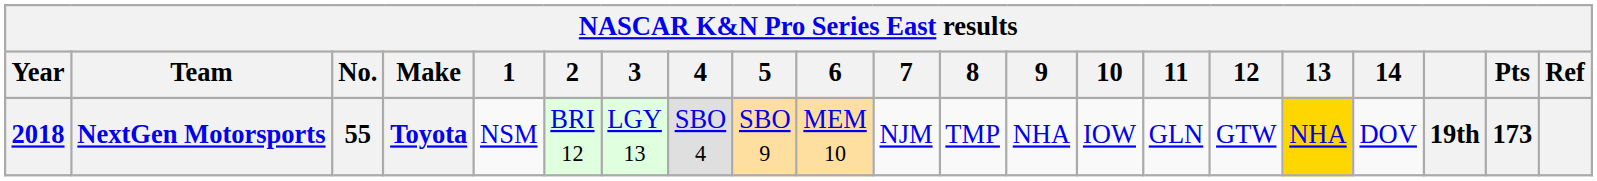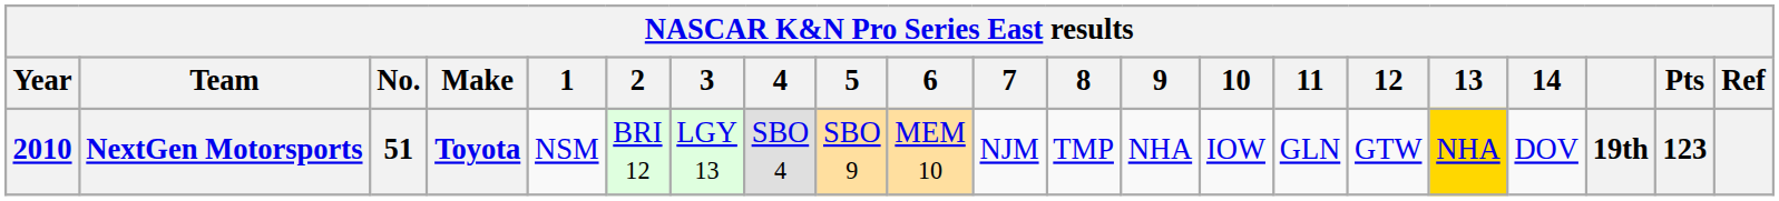NextGen Motorsports | Year: 2018 -> 2010
NextGen Motorsports | No.: 55 -> 51
NextGen Motorsports | Pts: 173 -> 123
